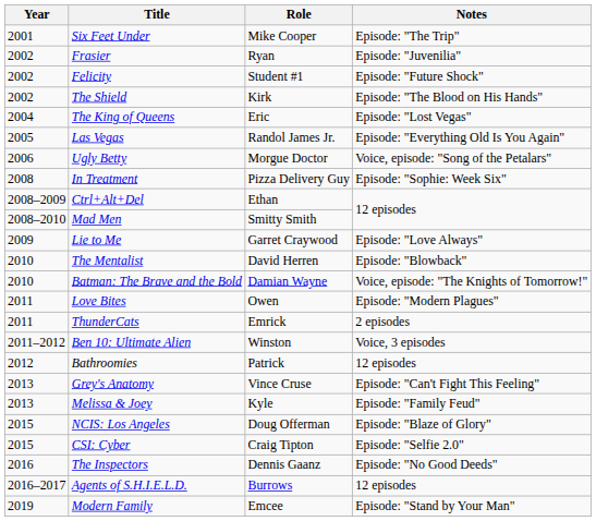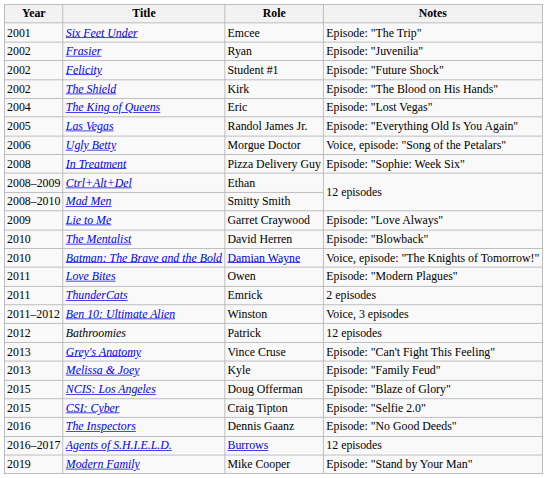Six Feet Under | Role: Mike Cooper -> Emcee
Modern Family | Role: Emcee -> Mike Cooper
